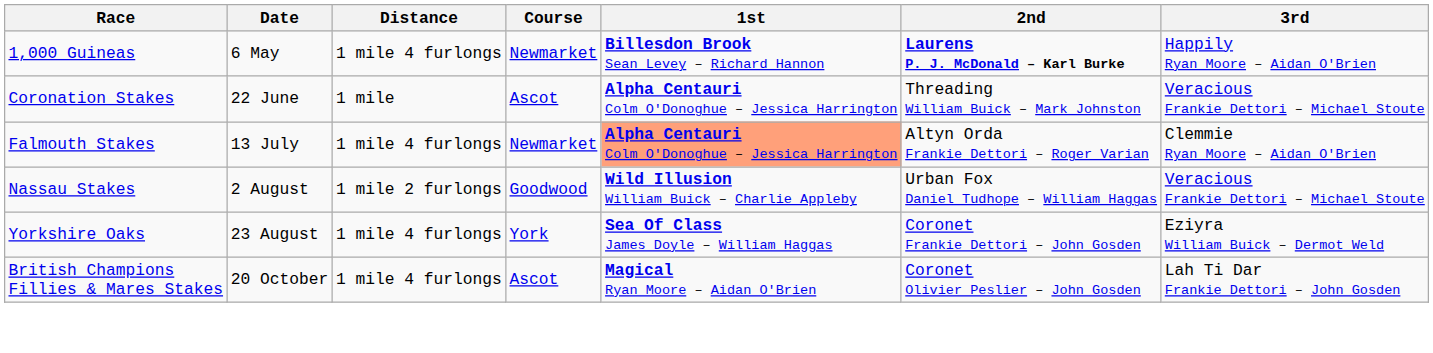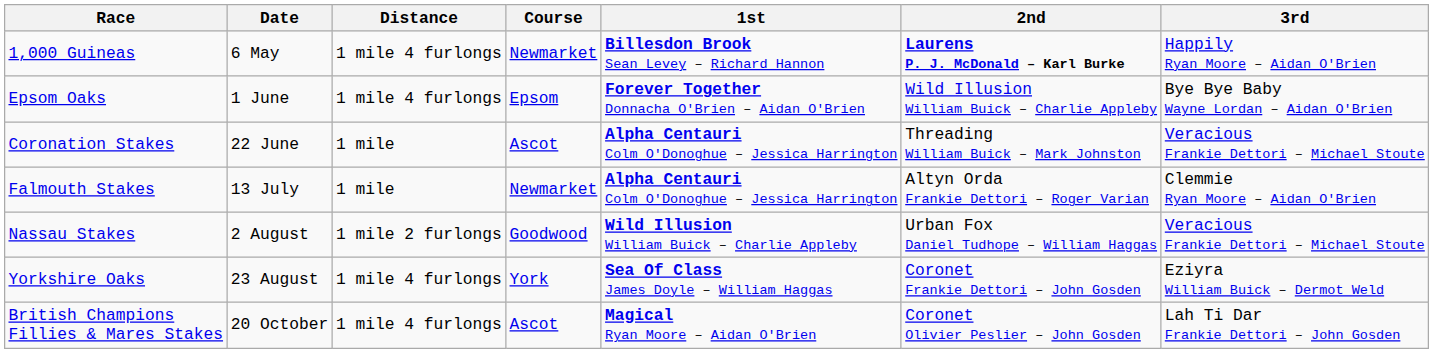+ row: Epsom Oaks | 1 June | 1 mile 4 furlongs | Epsom | Forever Together Donnacha O'Brien – Aidan O'Brien | Wild Illusion William Buick – Charlie Appleby | Bye Bye Baby Wayne Lordan – Aidan O'Brien
Falmouth Stakes | Distance: 1 mile 4 furlongs -> 1 mile
Falmouth Stakes | 1st: lightsalmon background -> no background
